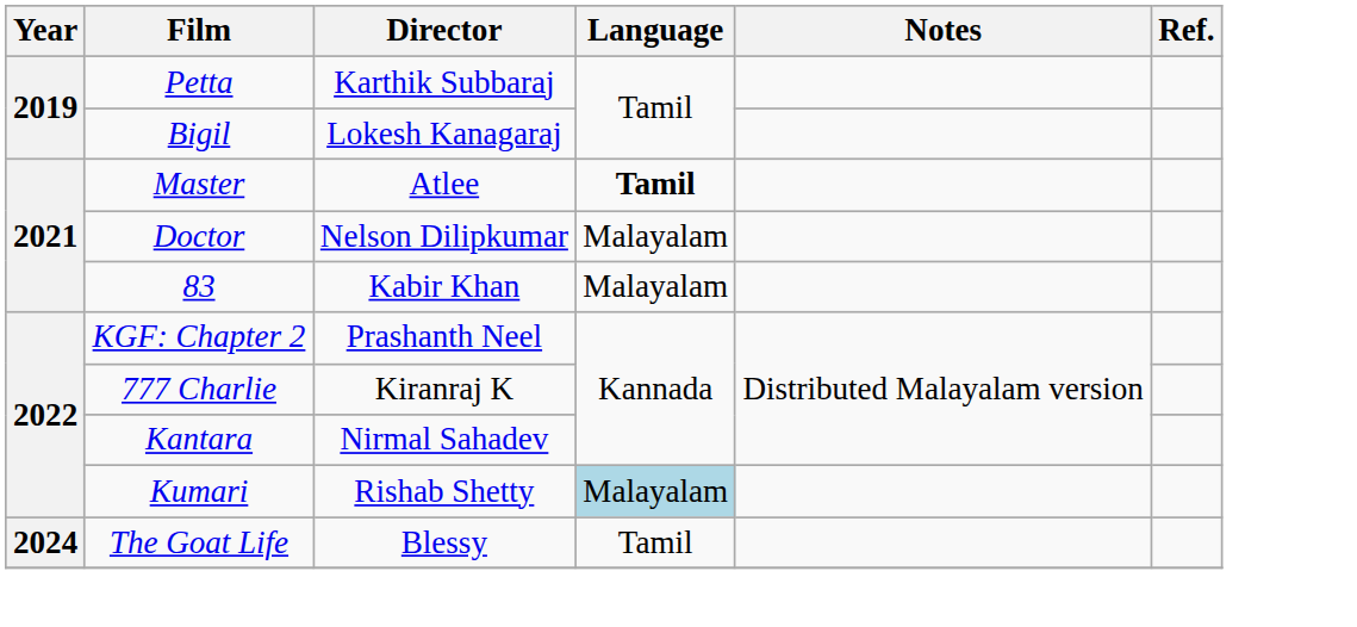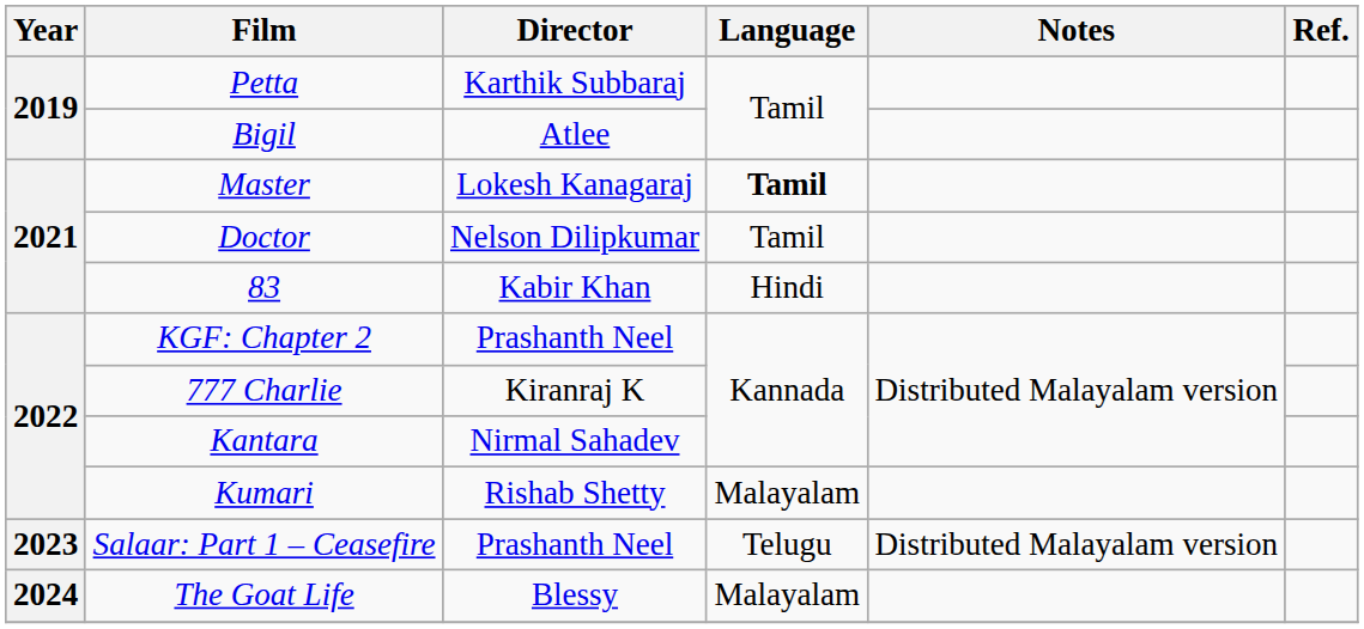Bigil | Director: Lokesh Kanagaraj -> Atlee
Master | Director: Atlee -> Lokesh Kanagaraj
Doctor | Language: Malayalam -> Tamil
83 | Language: Malayalam -> Hindi
Kumari | Language: lightblue background -> no background
+ row: 2023 | Salaar: Part 1 – Ceasefire | Prashanth Neel | Telugu | Distributed Malayalam version
The Goat Life | Language: Tamil -> Malayalam
